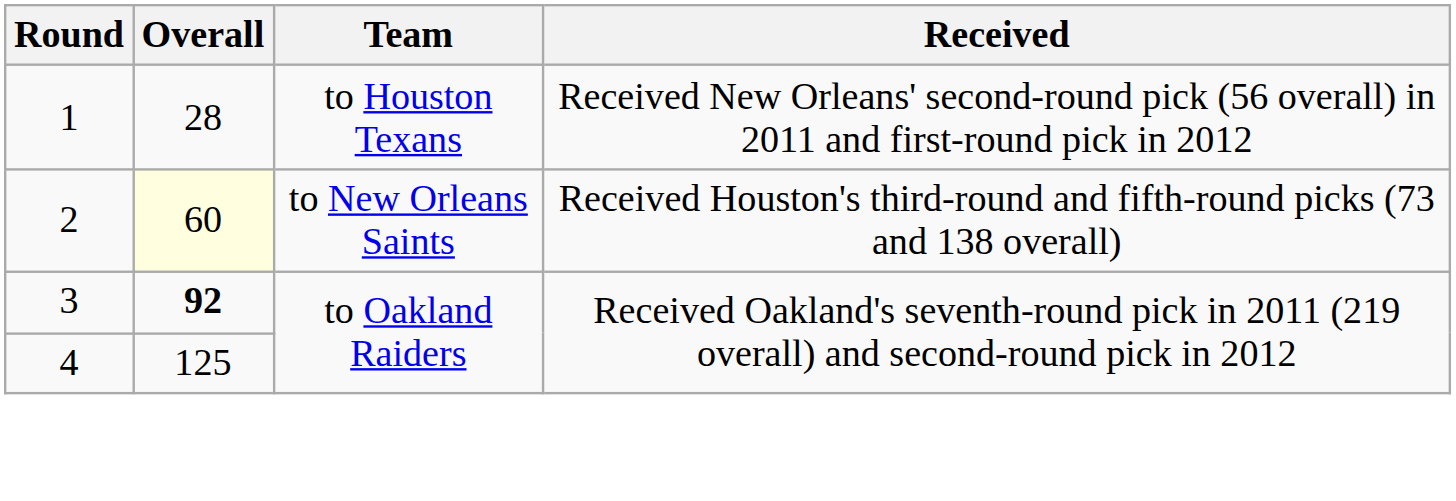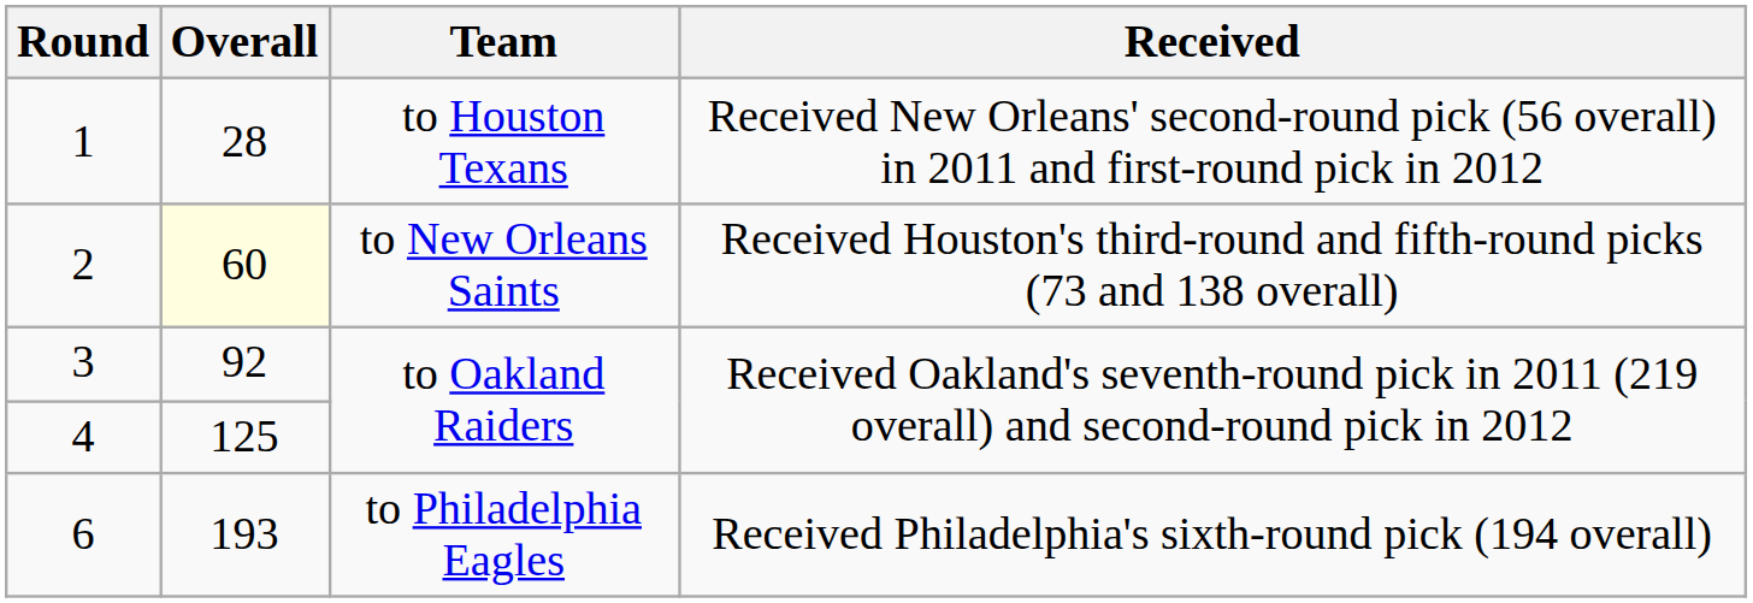3 | Overall: bold -> normal
+ row: 6 | 193 | to Philadelphia Eagles | Received Philadelphia's sixth-round pick (194 overall)
